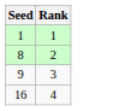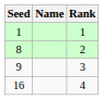+ column: Name
